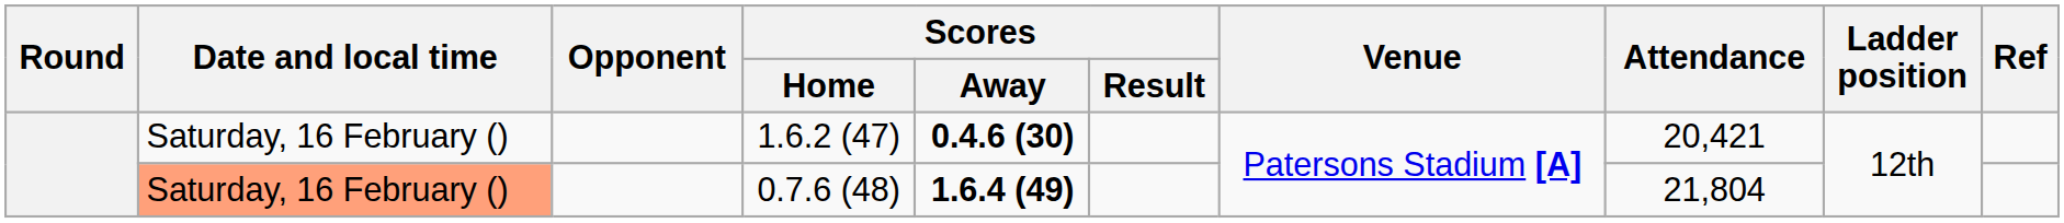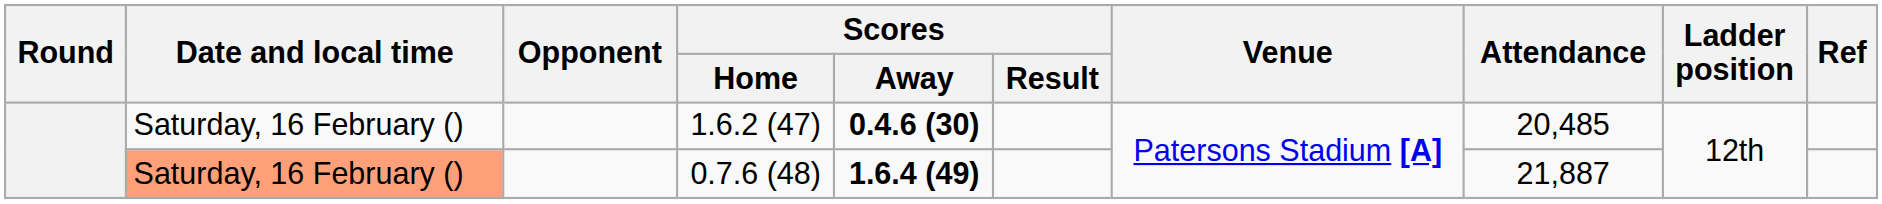1.6.2 (47) | Attendance: 20,421 -> 20,485
0.7.6 (48) | Attendance: 21,804 -> 21,887
